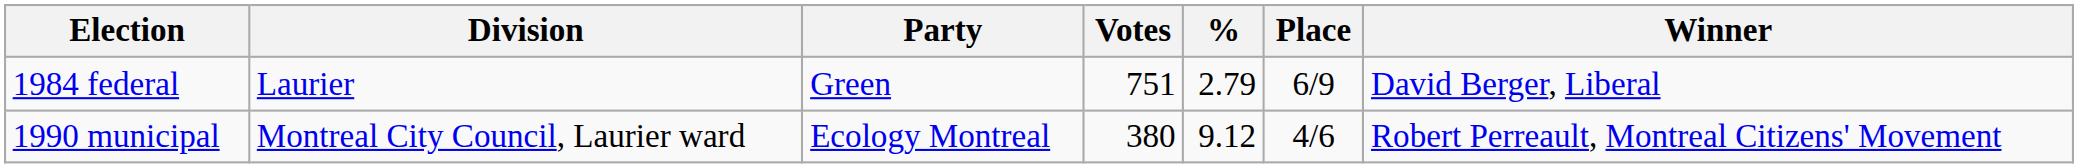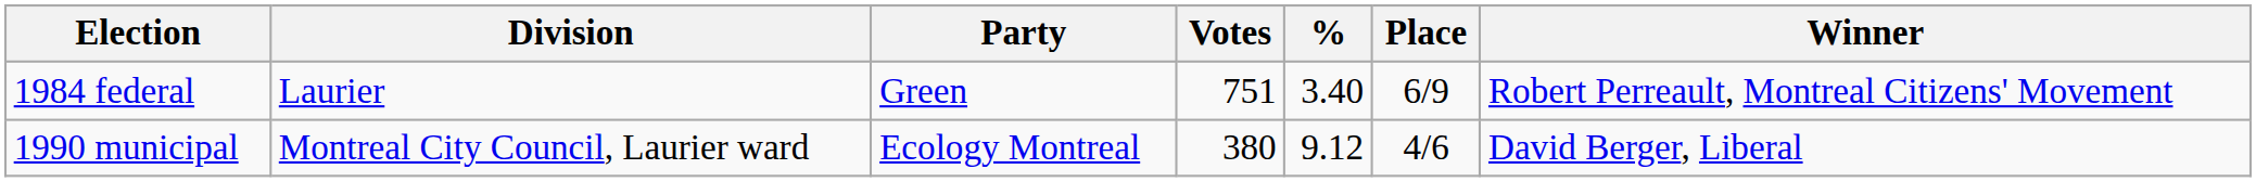1984 federal | %: 2.79 -> 3.40
1984 federal | Winner: David Berger, Liberal -> Robert Perreault, Montreal Citizens' Movement
1990 municipal | Winner: Robert Perreault, Montreal Citizens' Movement -> David Berger, Liberal
